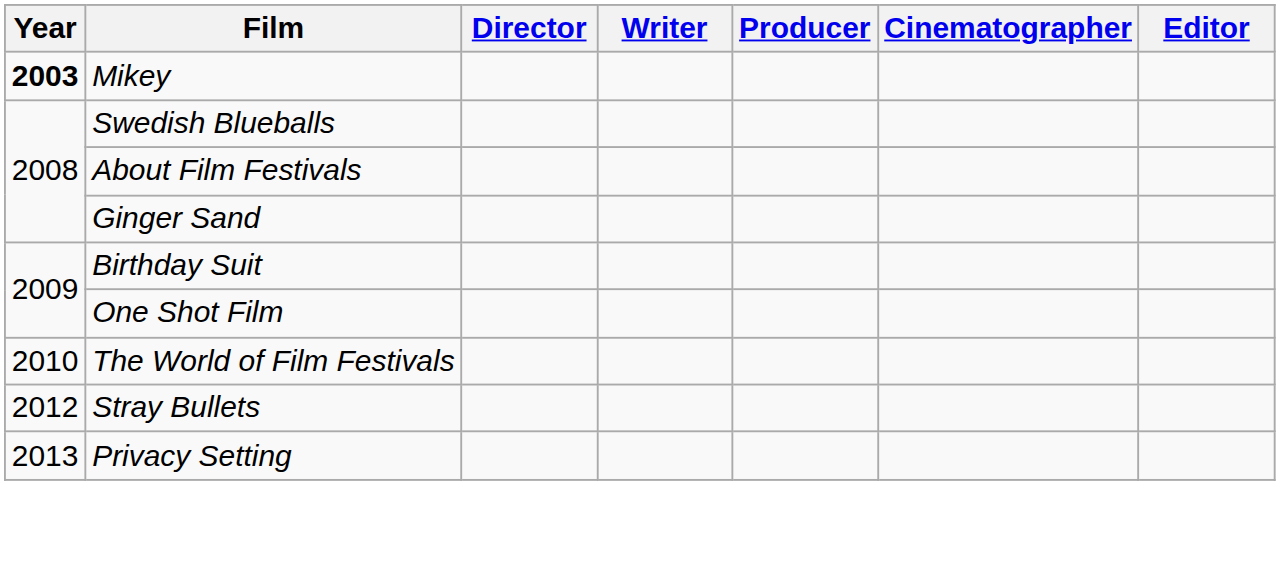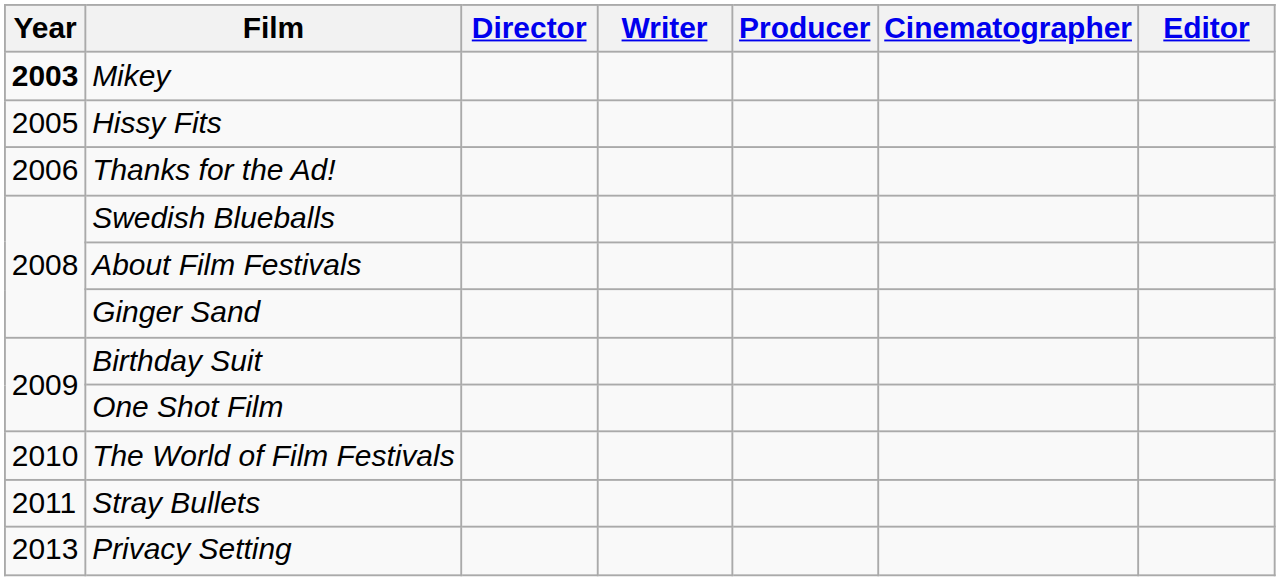+ row: 2005 | Hissy Fits
+ row: 2006 | Thanks for the Ad!
Stray Bullets | Year: 2012 -> 2011
